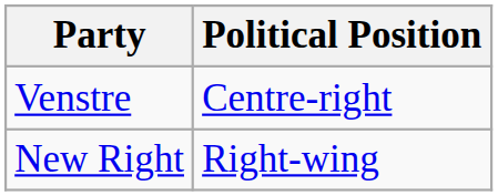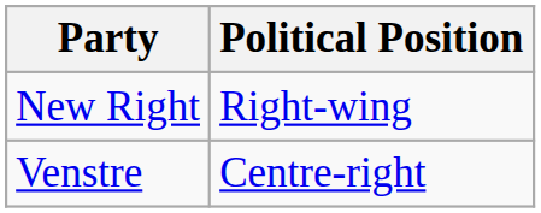rows swapped: New Right <-> Venstre
